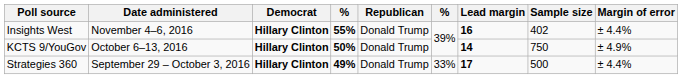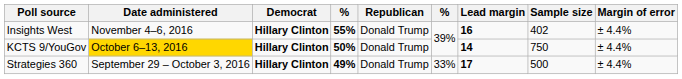KCTS 9/YouGov | Date administered: no background -> gold background
KCTS 9/YouGov | Margin of error: ± 4.9% -> ± 4.4%
